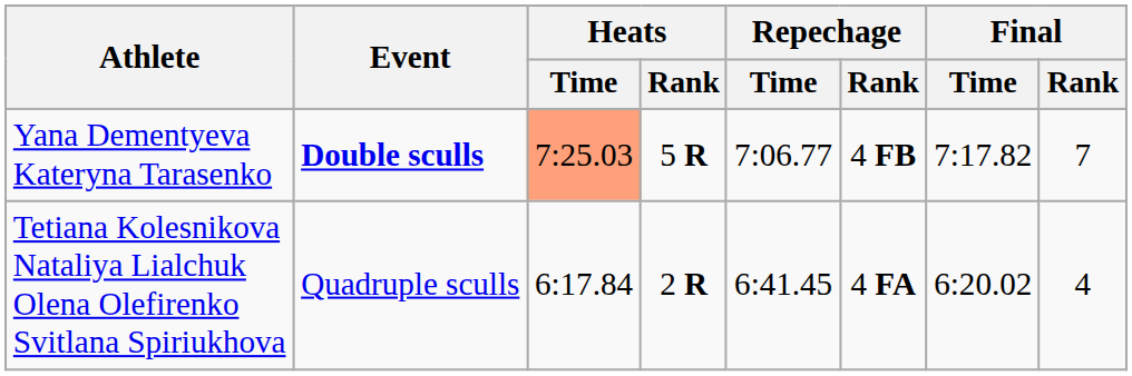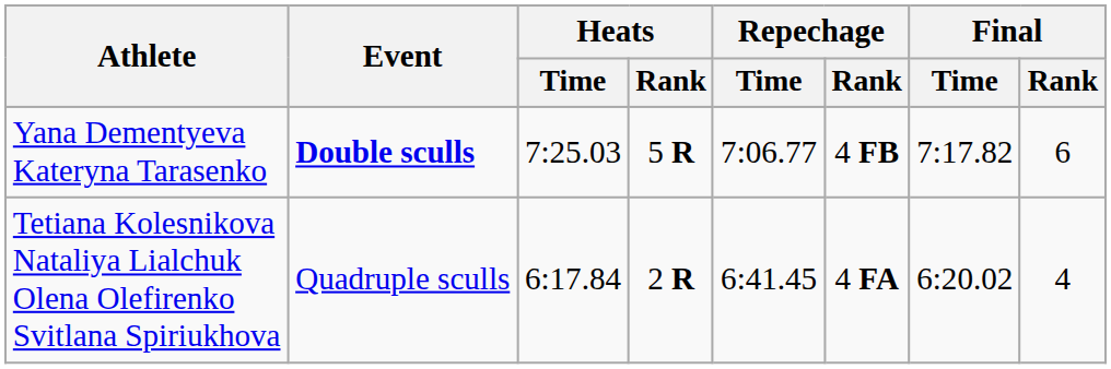Yana Dementyeva Kateryna Tarasenko | Heats / Time: lightsalmon background -> no background
Yana Dementyeva Kateryna Tarasenko | Final / Rank: 7 -> 6
